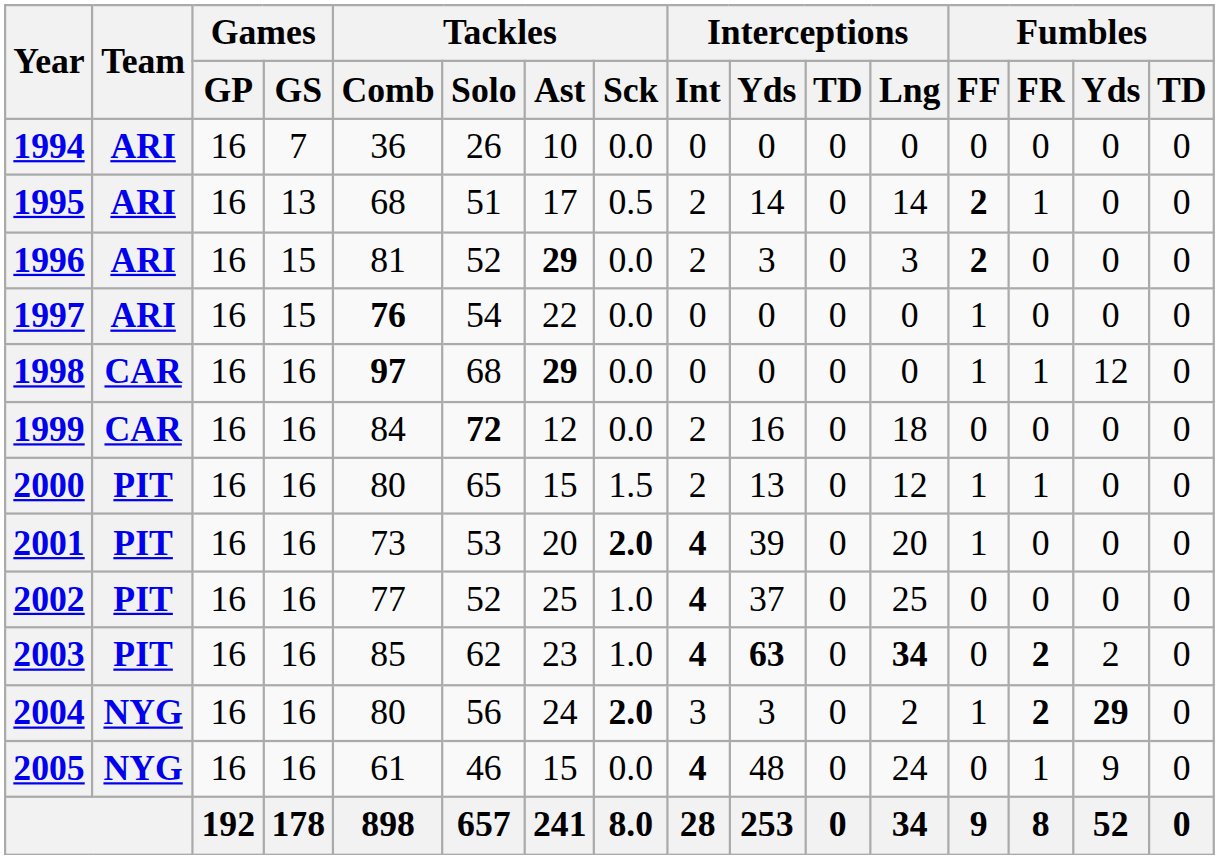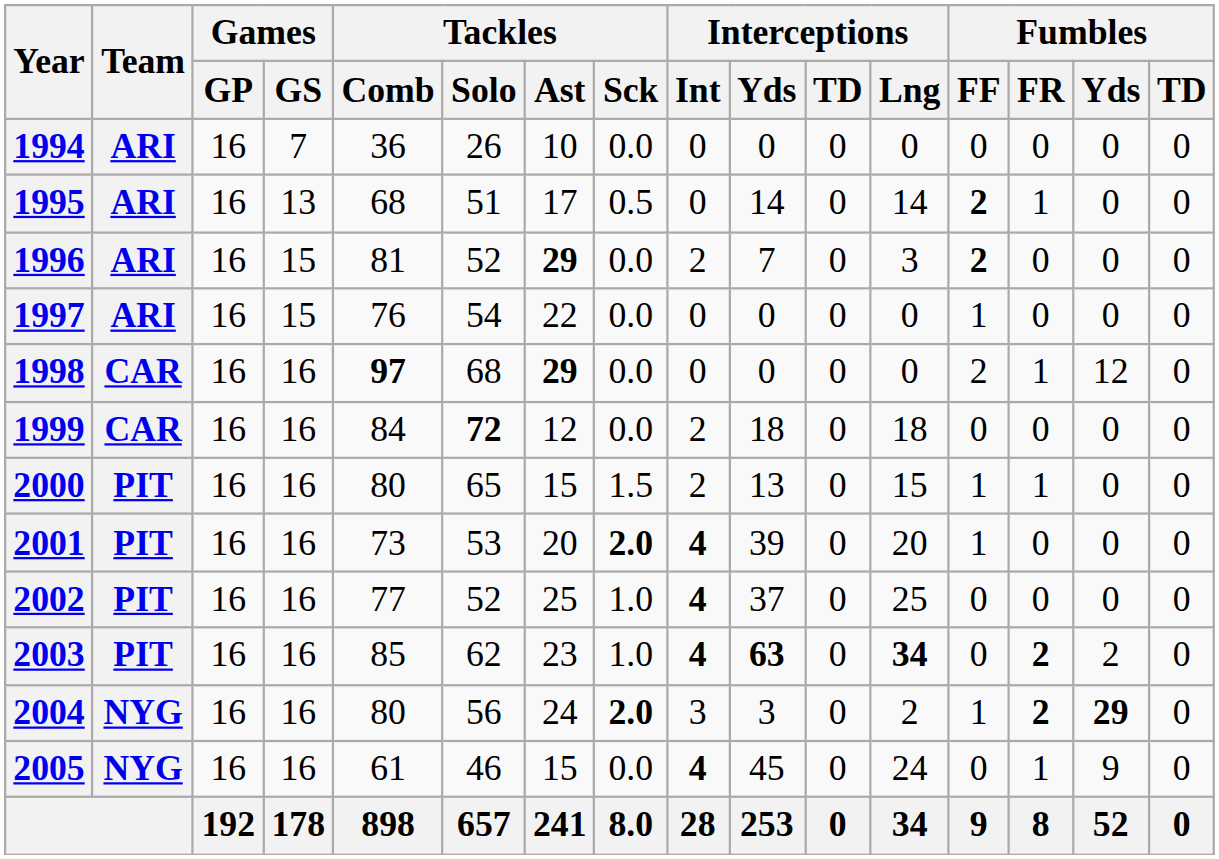1995 | Interceptions / Int: 2 -> 0
1996 | Interceptions / Yds: 3 -> 7
1997 | Tackles / Comb: bold -> normal
1998 | Fumbles / FF: 1 -> 2
1999 | Interceptions / Yds: 16 -> 18
2000 | Interceptions / Lng: 12 -> 15
2005 | Interceptions / Yds: 48 -> 45
